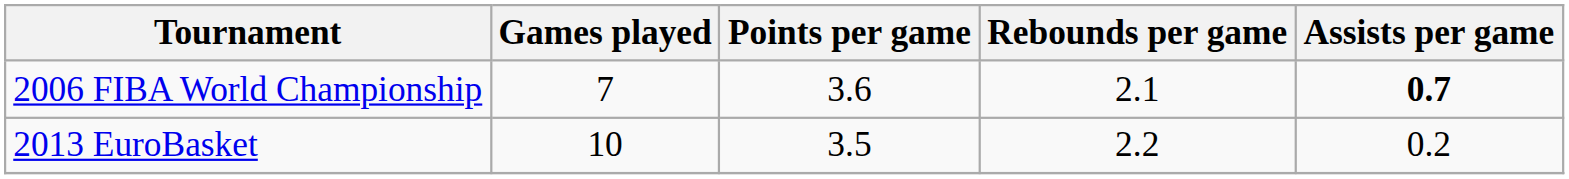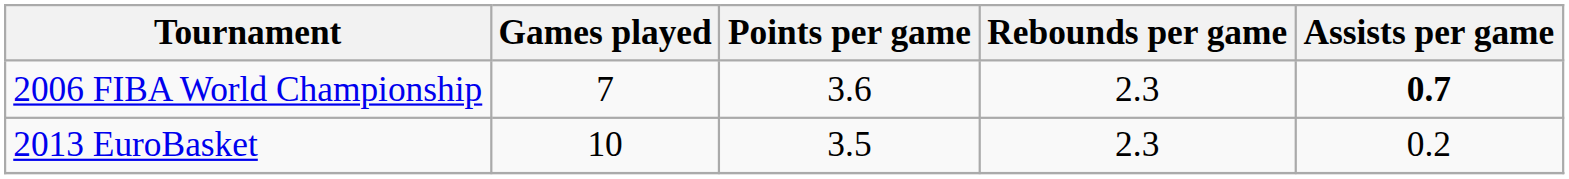2006 FIBA World Championship | Rebounds per game: 2.1 -> 2.3
2013 EuroBasket | Rebounds per game: 2.2 -> 2.3
